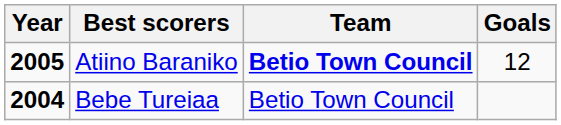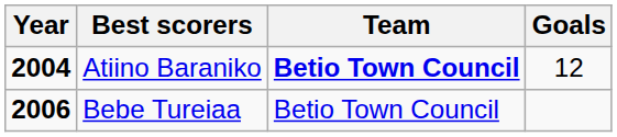Atiino Baraniko | Year: 2005 -> 2004
Bebe Tureiaa | Year: 2004 -> 2006
